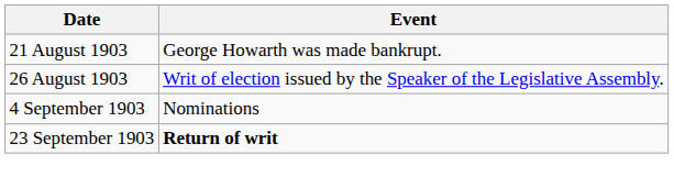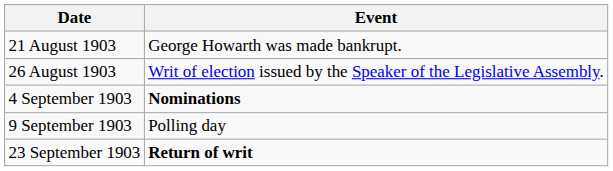4 September 1903 | Event: normal -> bold
+ row: 9 September 1903 | Polling day
